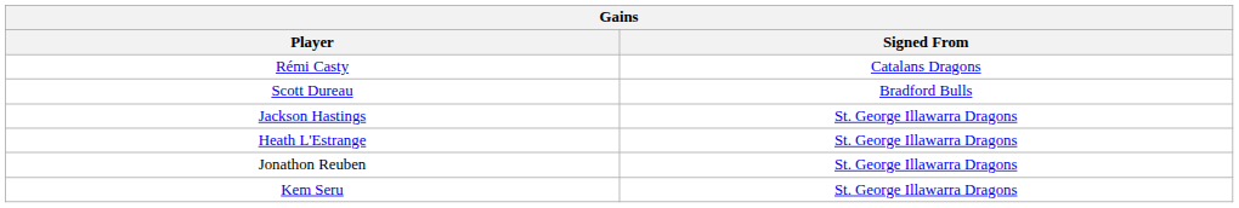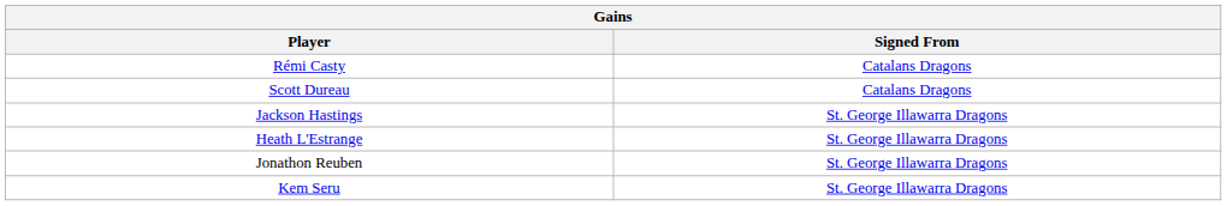Scott Dureau | Signed From: Bradford Bulls -> Catalans Dragons
